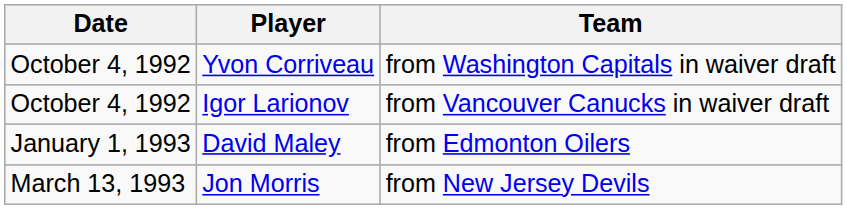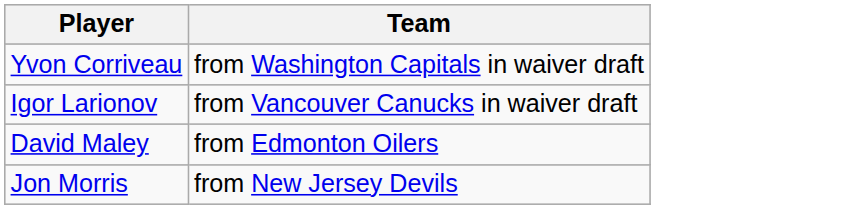- column: Date | October 4, 1992 | October 4, 1992 | January 1, 1993 | March 13, 1993
